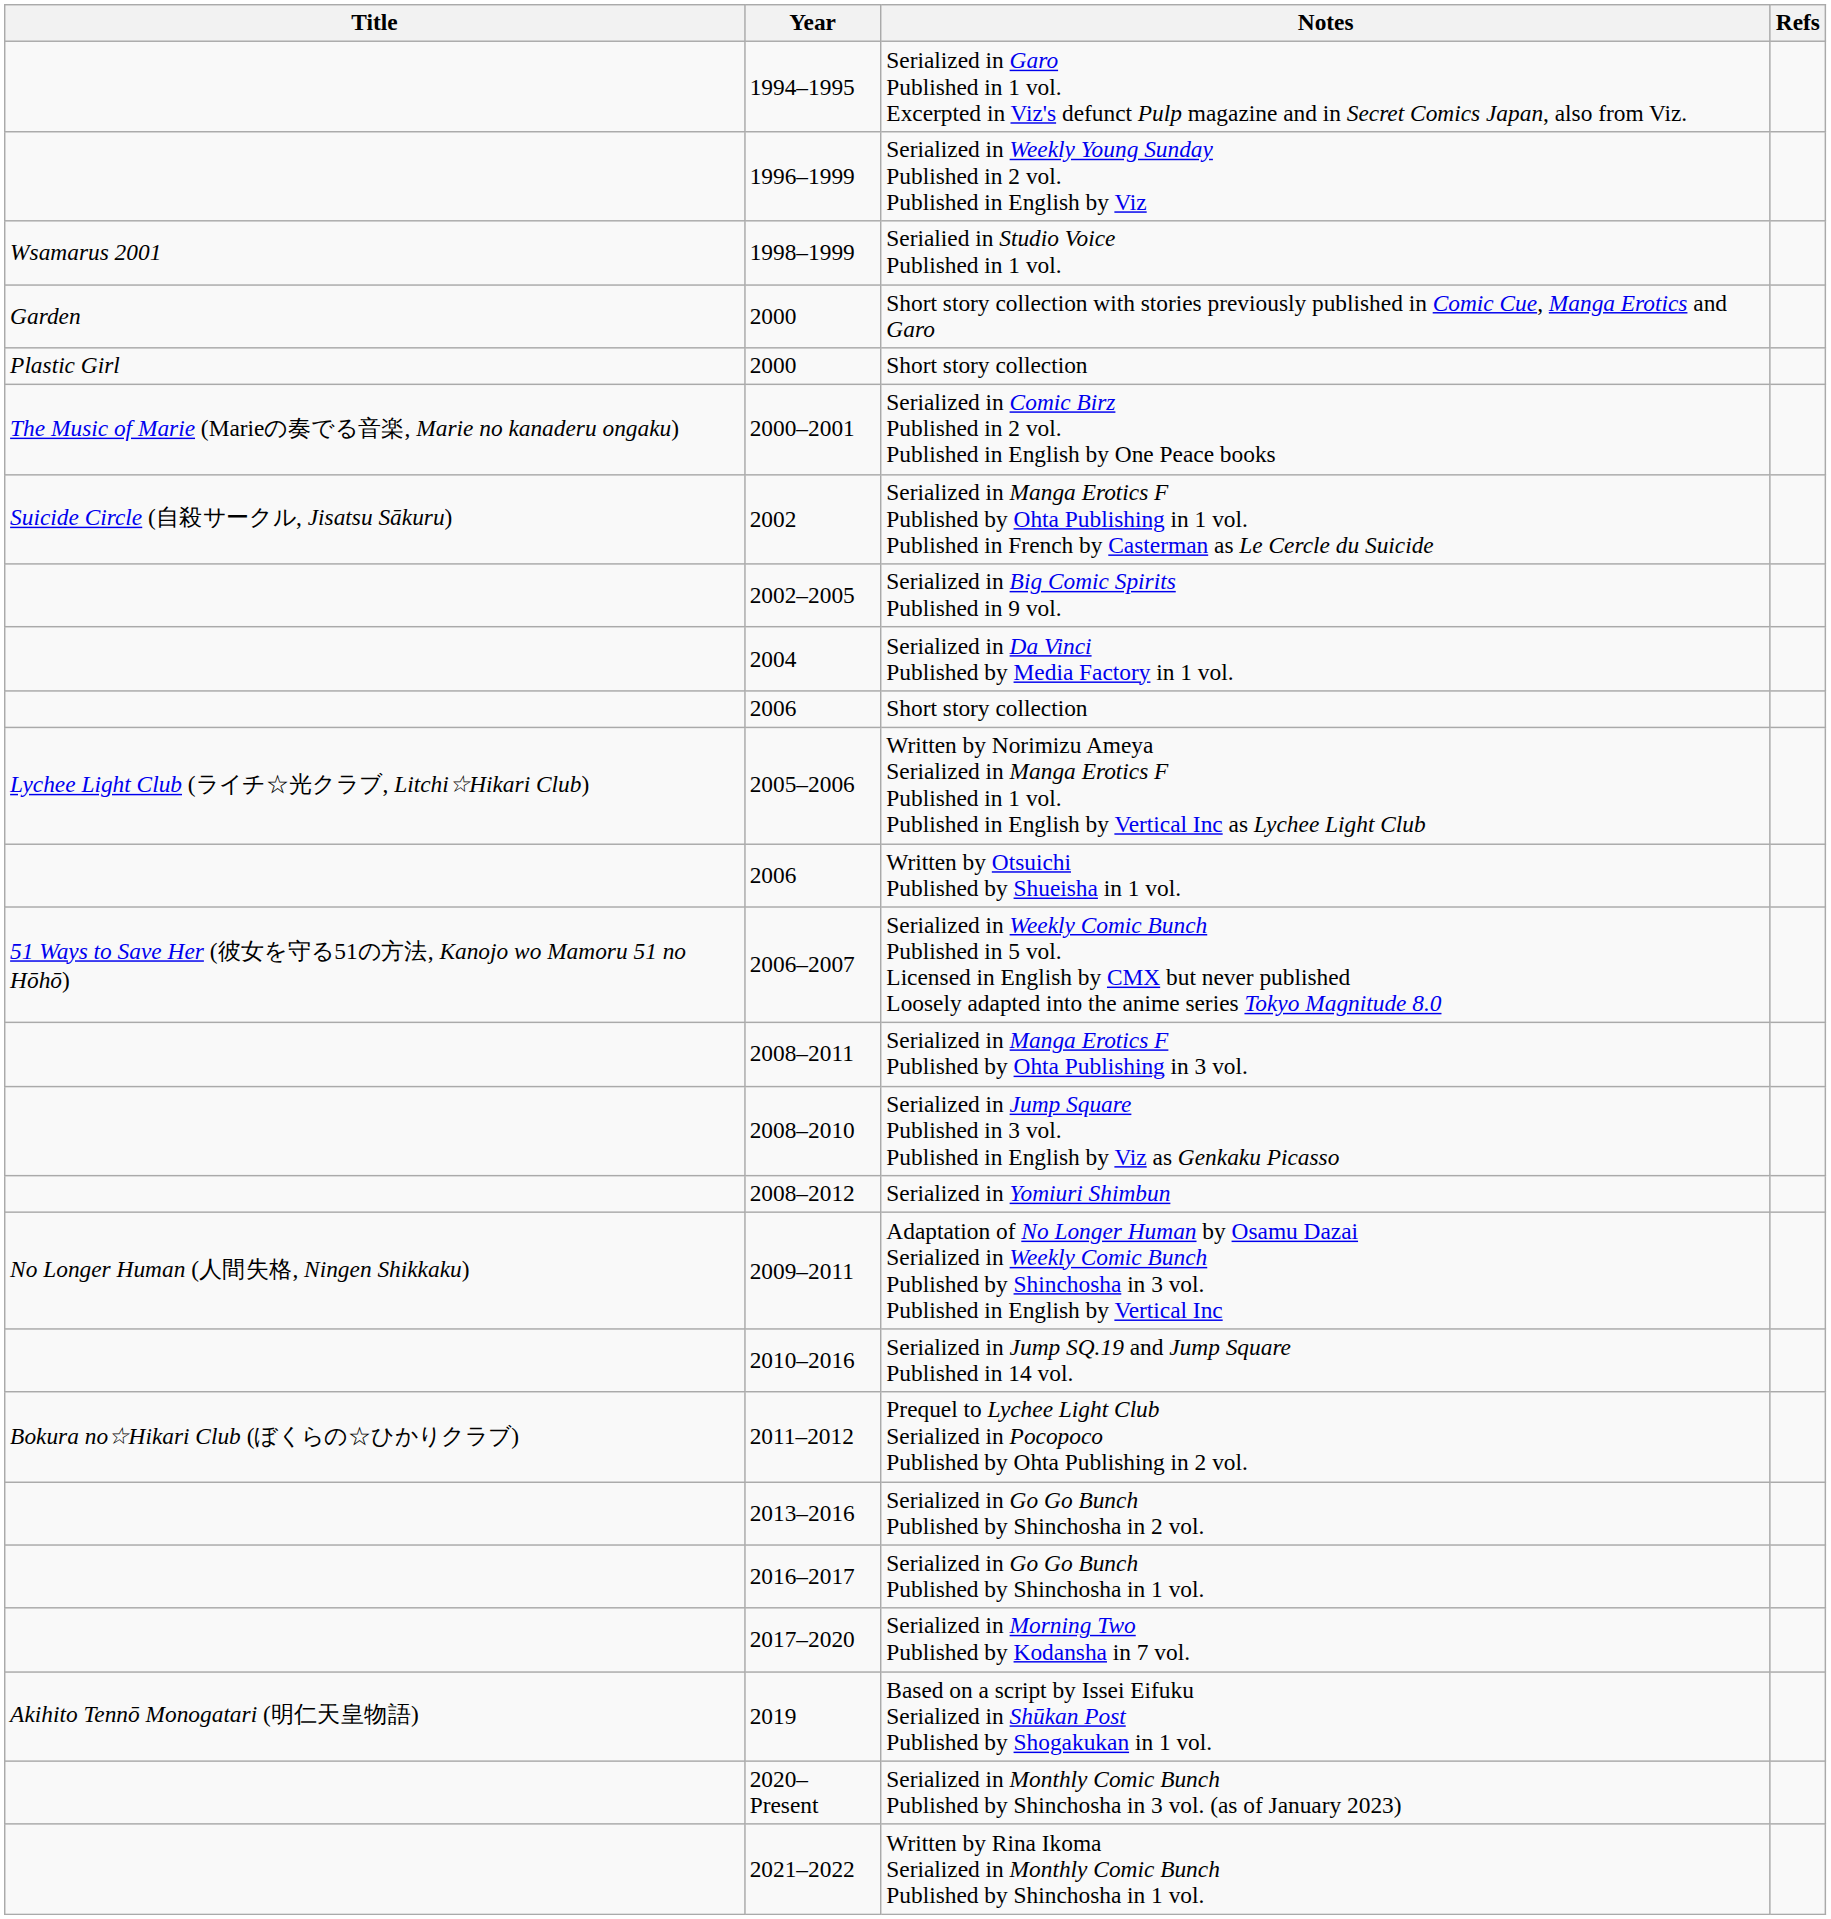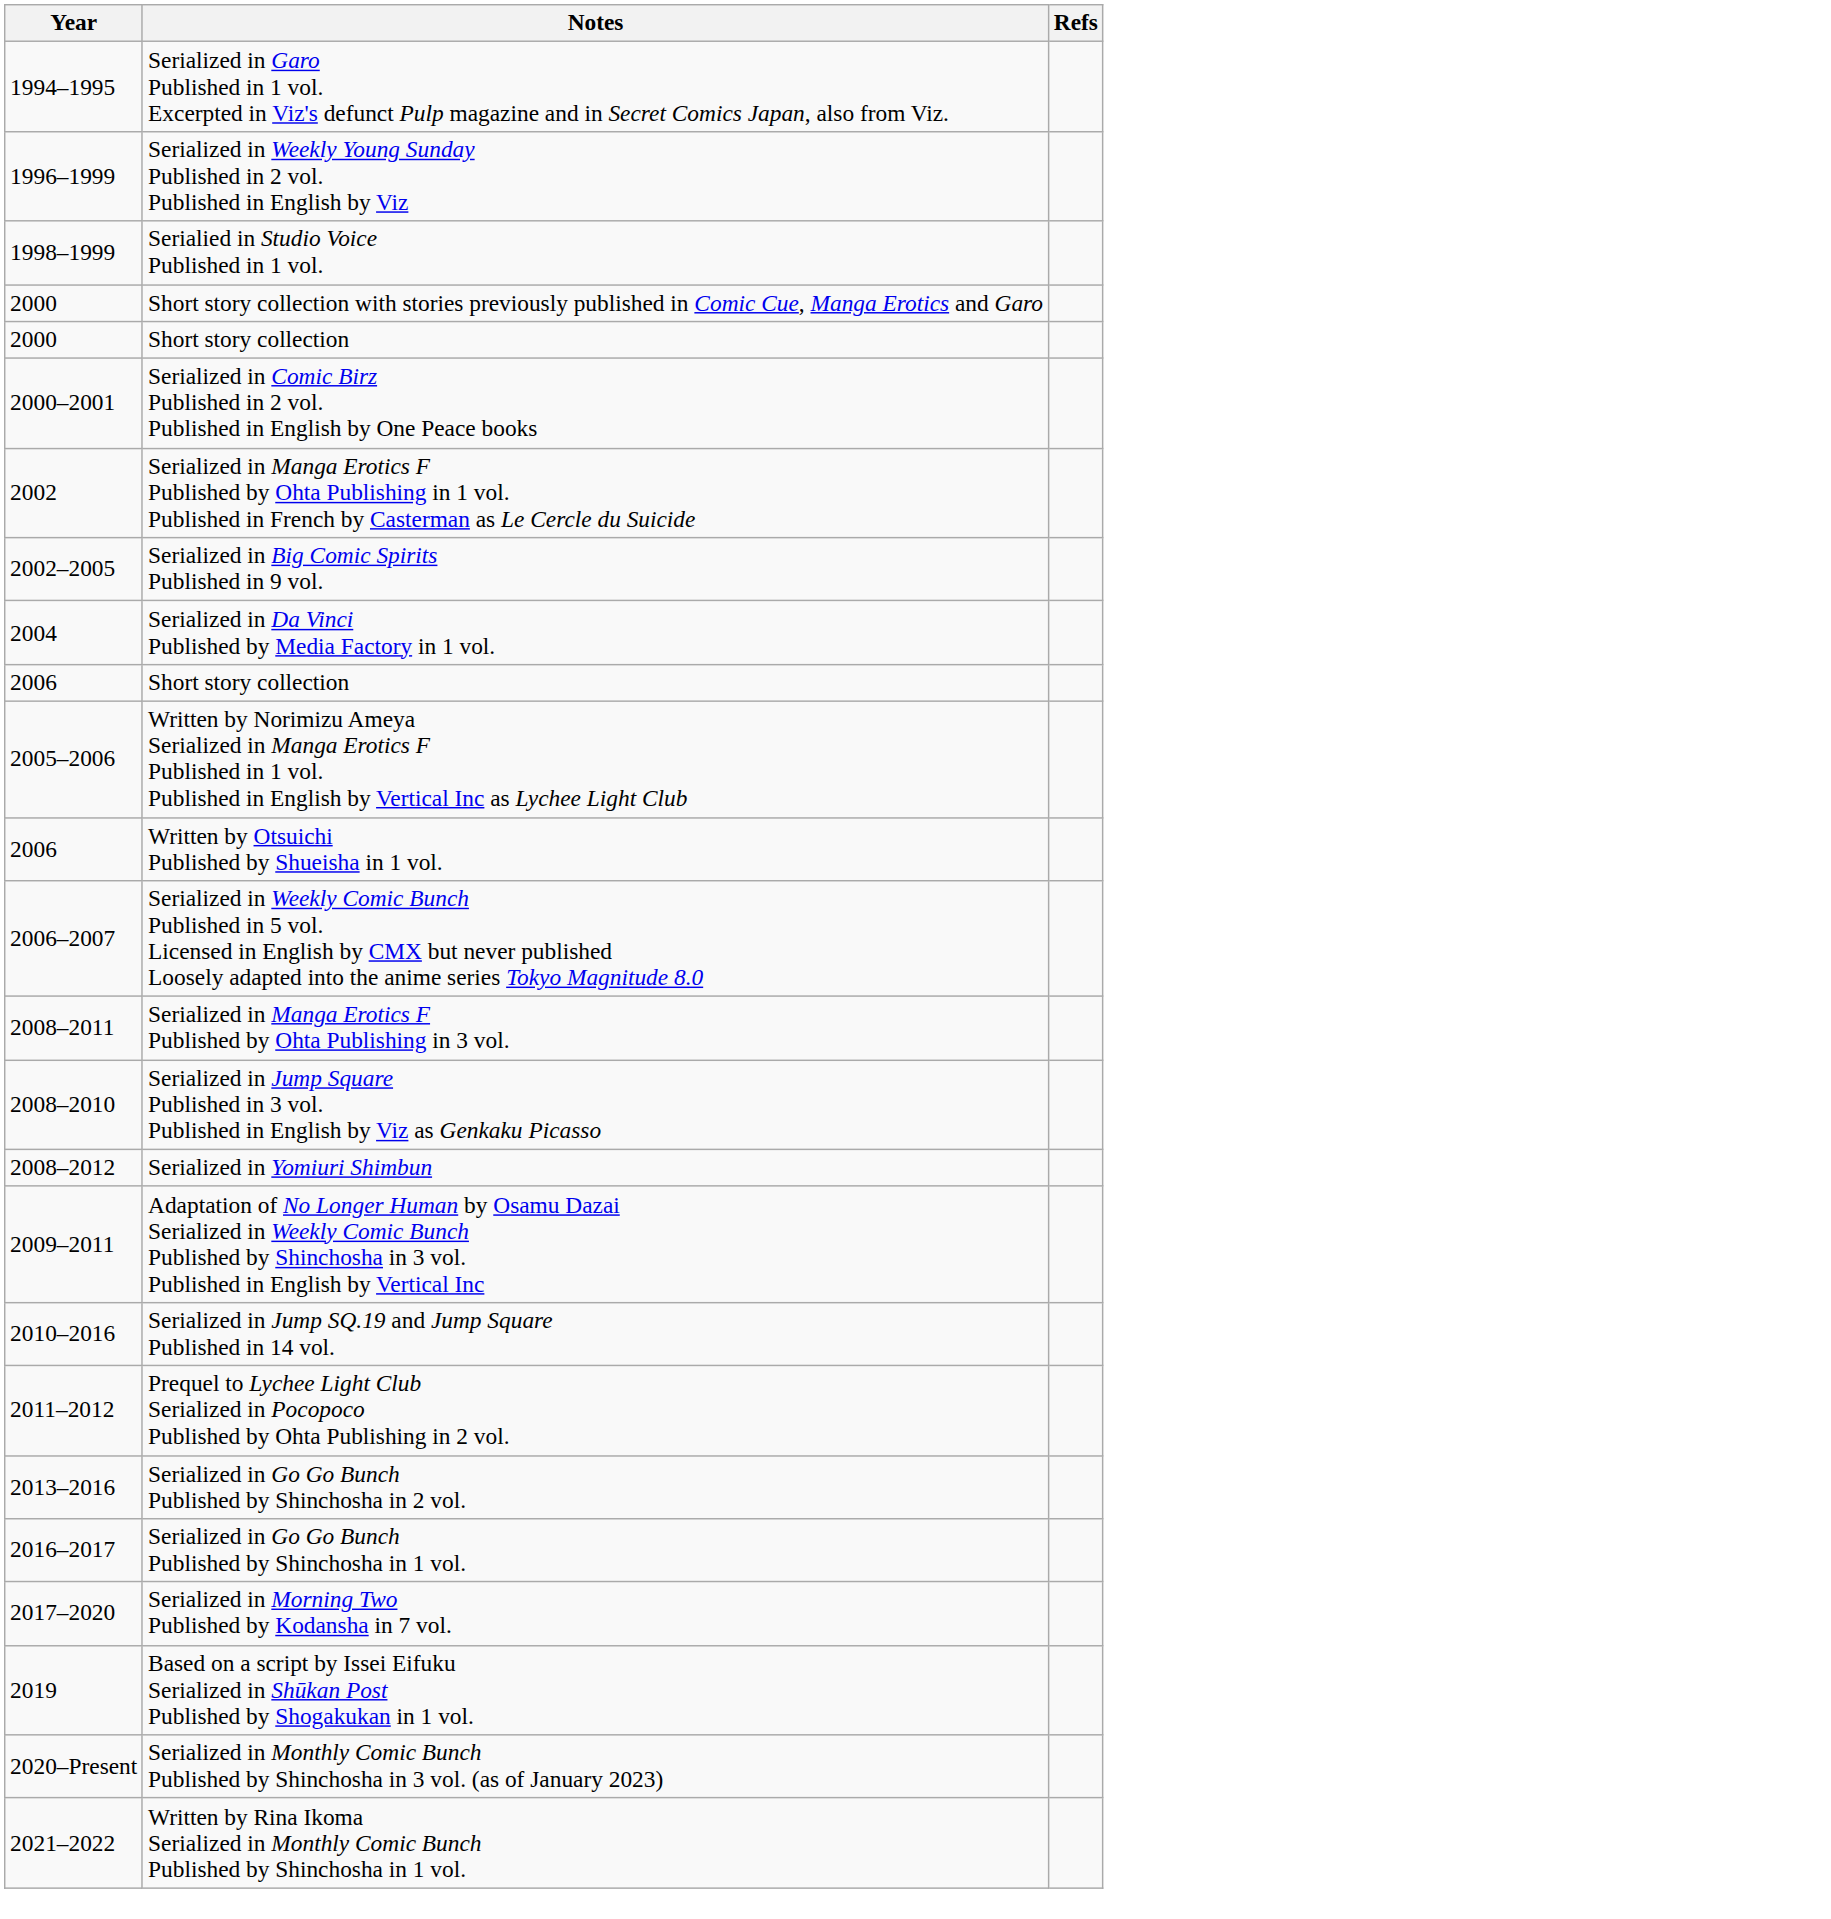- column: Title | Wsamarus 2001 | Garden | Plastic Girl | The Music of Marie (Marieの奏でる音楽, Marie no kanaderu ongaku) | Suicide Circle (自殺サークル, Jisatsu Sākuru) | Lychee Light Club (ライチ☆光クラブ, Litchi☆Hikari Club) | 51 Ways to Save Her (彼女を守る51の方法, Kanojo wo Mamoru 51 no Hōhō) | No Longer Human (人間失格, Ningen Shikkaku) | Bokura no☆Hikari Club (ぼくらの☆ひかりクラブ) | Akihito Tennō Monogatari (明仁天皇物語)
